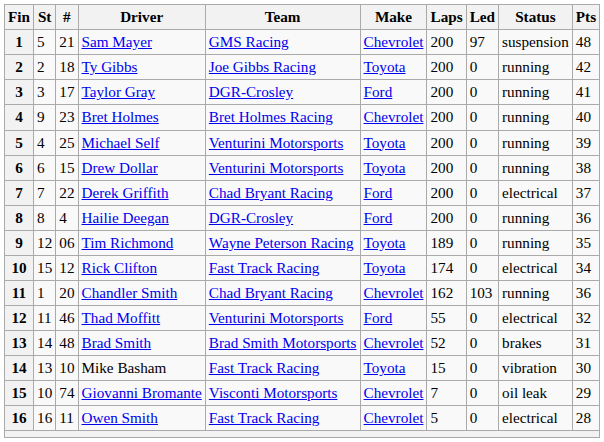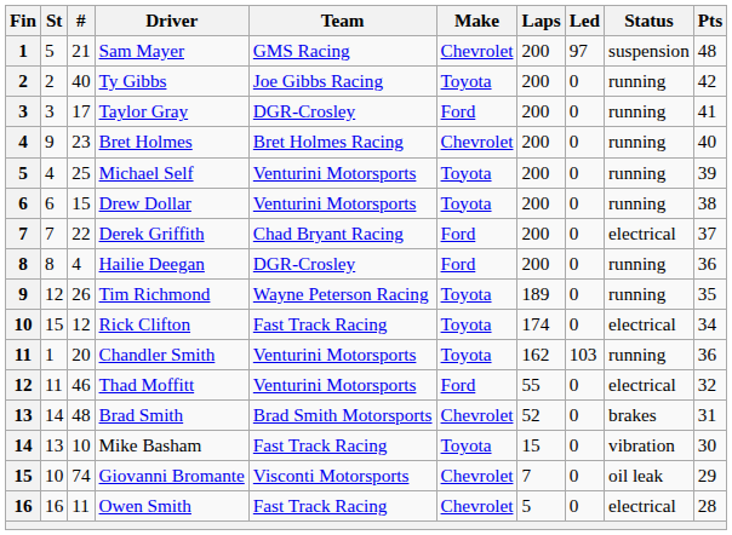Ty Gibbs | #: 18 -> 40
Tim Richmond | #: 06 -> 26
Chandler Smith | Team: Chad Bryant Racing -> Venturini Motorsports
Chandler Smith | Make: Chevrolet -> Toyota
